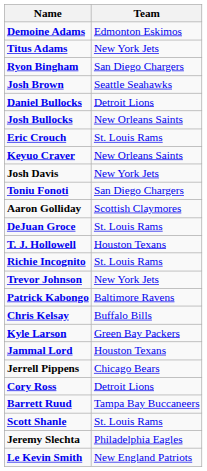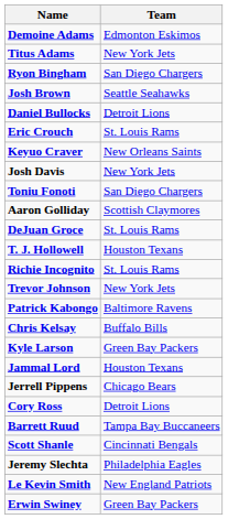- row: Josh Bullocks | New Orleans Saints
Scott Shanle | Team: St. Louis Rams -> Cincinnati Bengals
+ row: Erwin Swiney | Green Bay Packers
